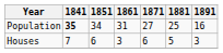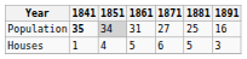Population | 1851: no background -> lightgrey background
Houses | 1841: 7 -> 1
Houses | 1851: 6 -> 4
Houses | 1861: 3 -> 5
